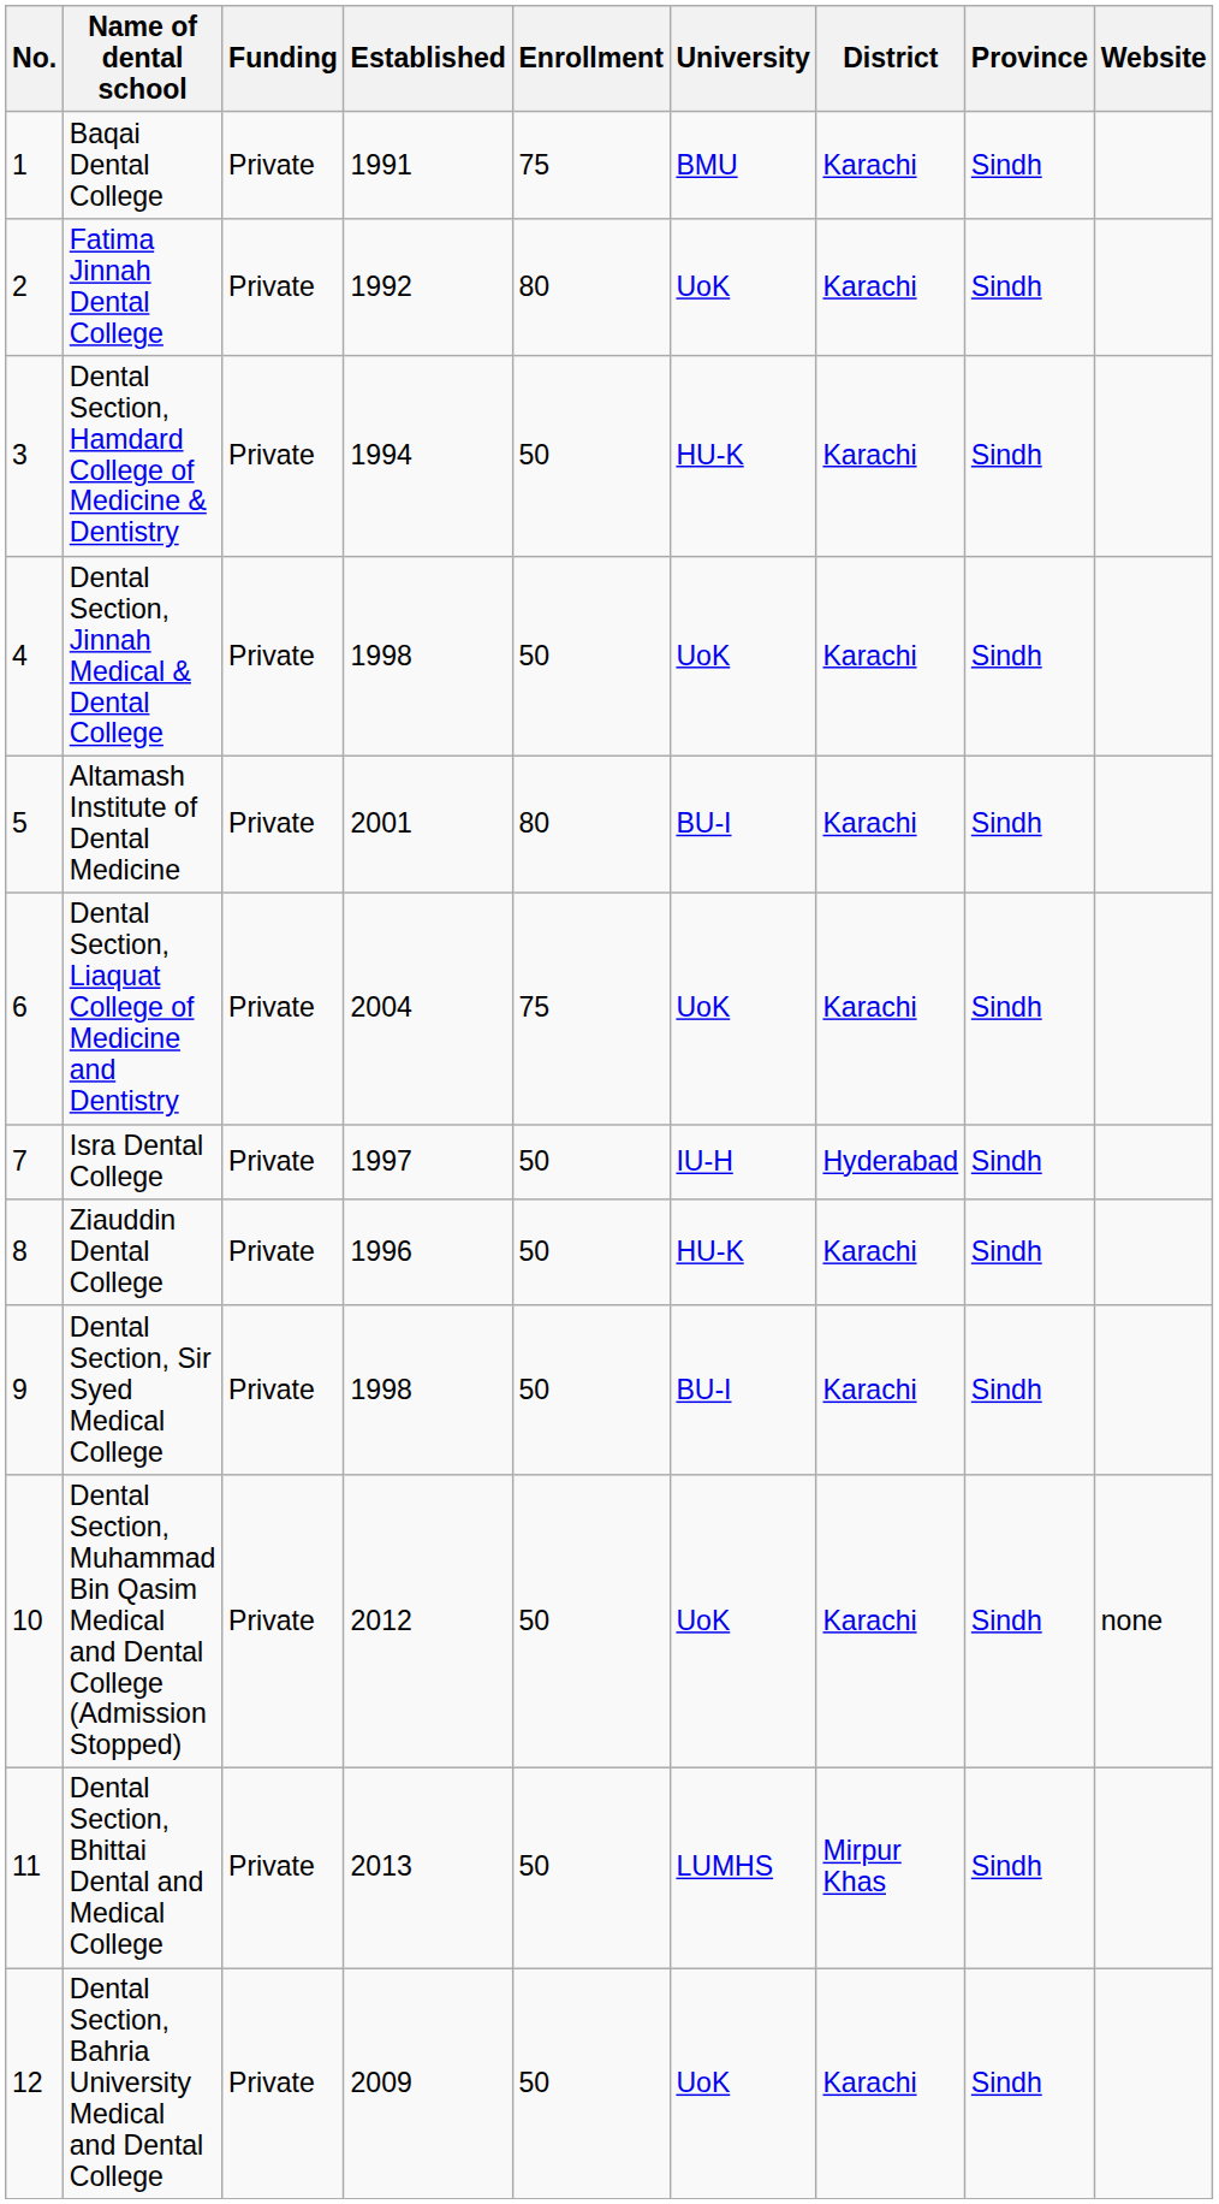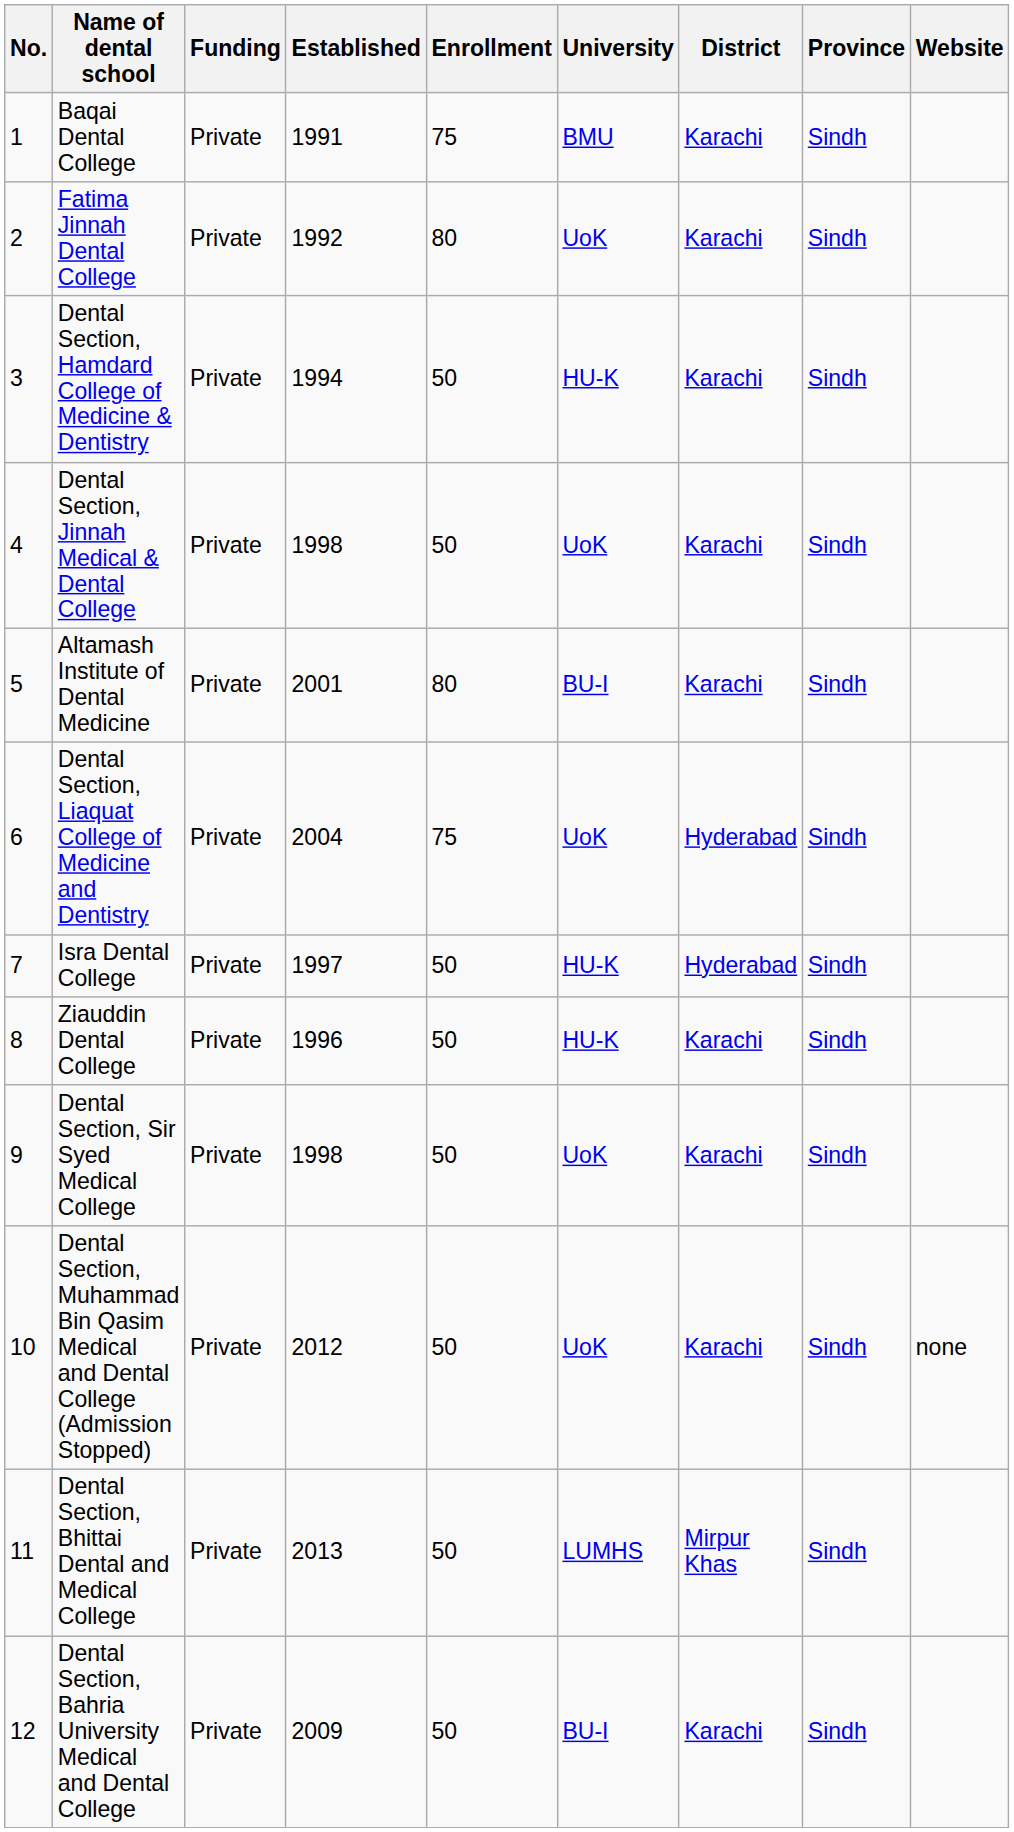Dental Section, Liaquat College of Medicine and Dentistry | District: Karachi -> Hyderabad
Isra Dental College | University: IU-H -> HU-K
Dental Section, Sir Syed Medical College | University: BU-I -> UoK
Dental Section, Bahria University Medical and Dental College | University: UoK -> BU-I
